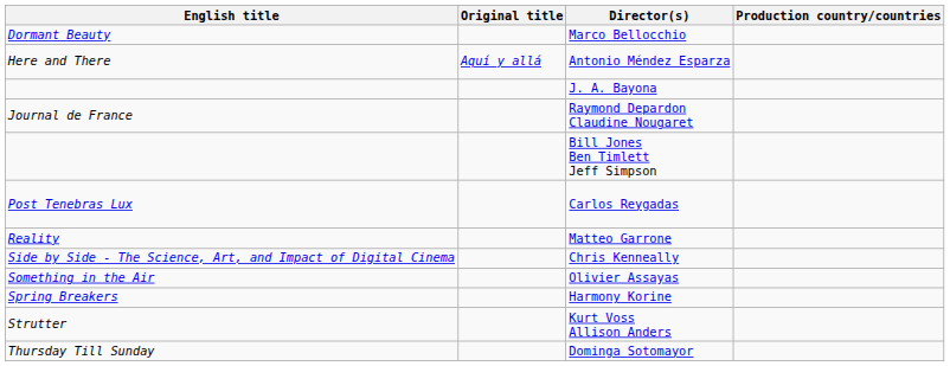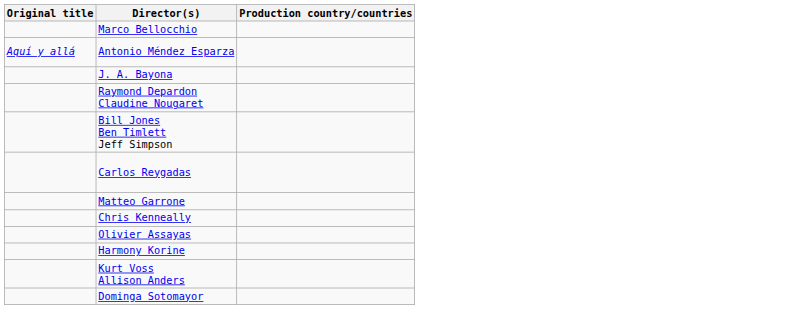- column: English title | Dormant Beauty | Here and There | Journal de France | Post Tenebras Lux | Reality | Side by Side - The Science, Art, and Impact of Digital Cinema | Something in the Air | Spring Breakers | Strutter | Thursday Till Sunday
